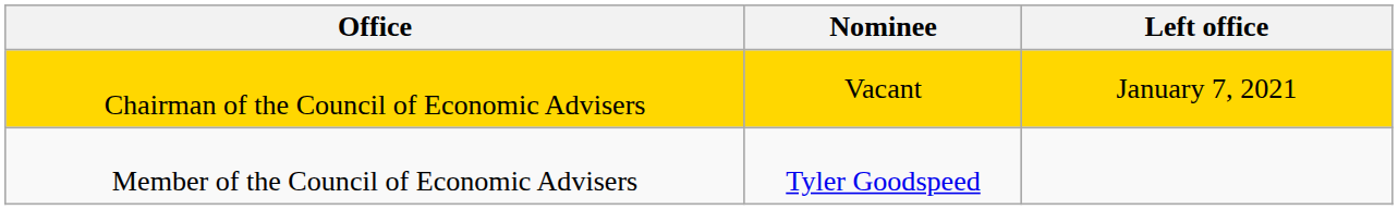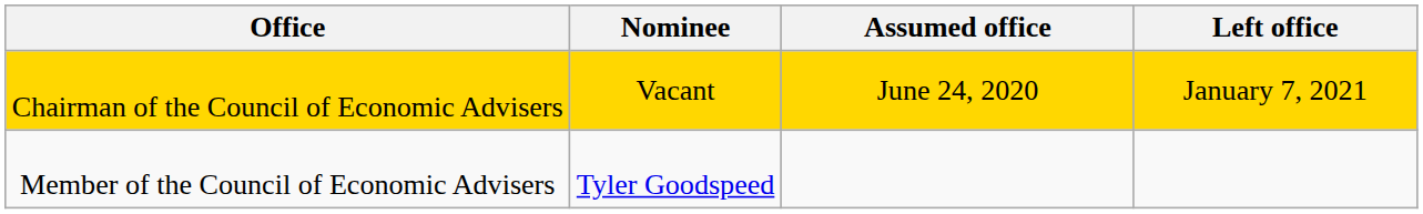+ column: Assumed office | June 24, 2020
